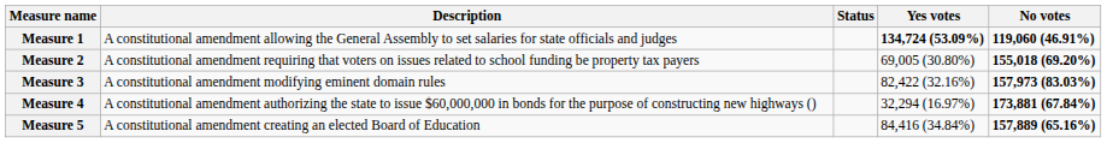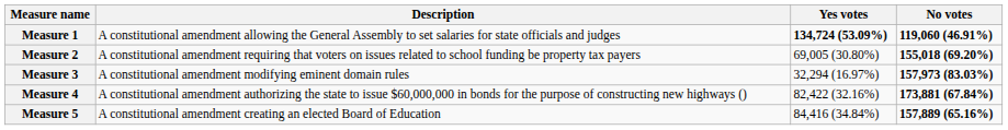- column: Status
Measure 3 | Yes votes: 82,422 (32.16%) -> 32,294 (16.97%)
Measure 4 | Yes votes: 32,294 (16.97%) -> 82,422 (32.16%)
